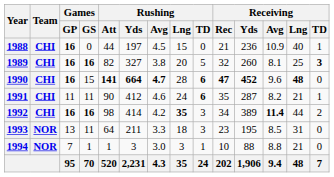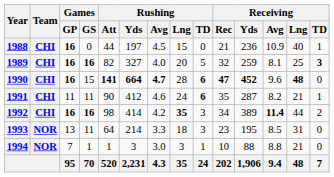1989 | Rushing / Avg: 3.8 -> 4.0
1989 | Receiving / Yds: 260 -> 259
1993 | Rushing / Yds: 211 -> 214
